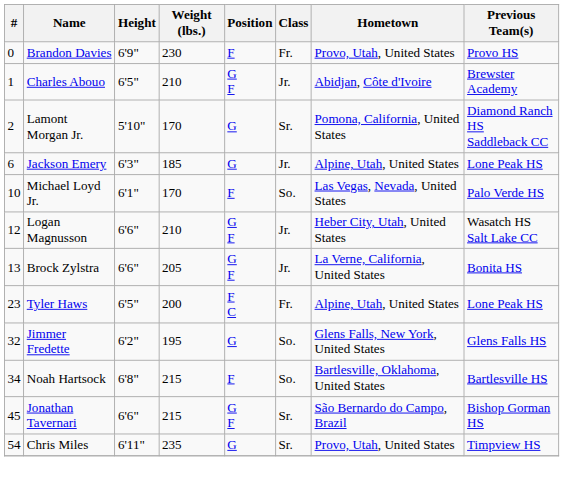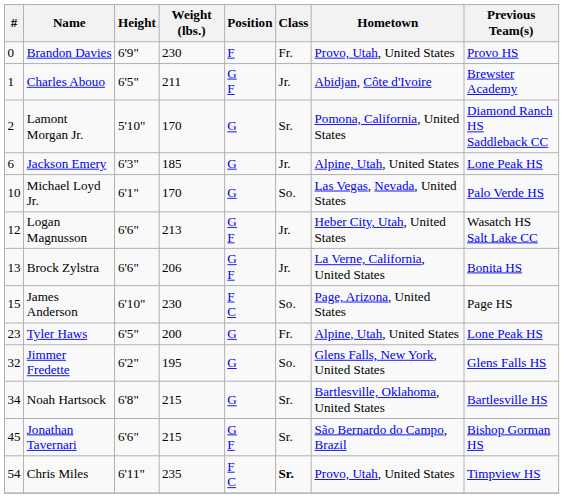Charles Abouo | Weight (lbs.): 210 -> 211
Michael Loyd Jr. | Position: F -> G
Logan Magnusson | Weight (lbs.): 210 -> 213
Brock Zylstra | Weight (lbs.): 205 -> 206
+ row: 15 | James Anderson | 6'10" | 230 | F C | So. | Page, Arizona, United States | Page HS
Tyler Haws | Position: F C -> G
Noah Hartsock | Position: F -> G
Noah Hartsock | Class: So. -> Sr.
Chris Miles | Position: G -> F C
Chris Miles | Class: normal -> bold
